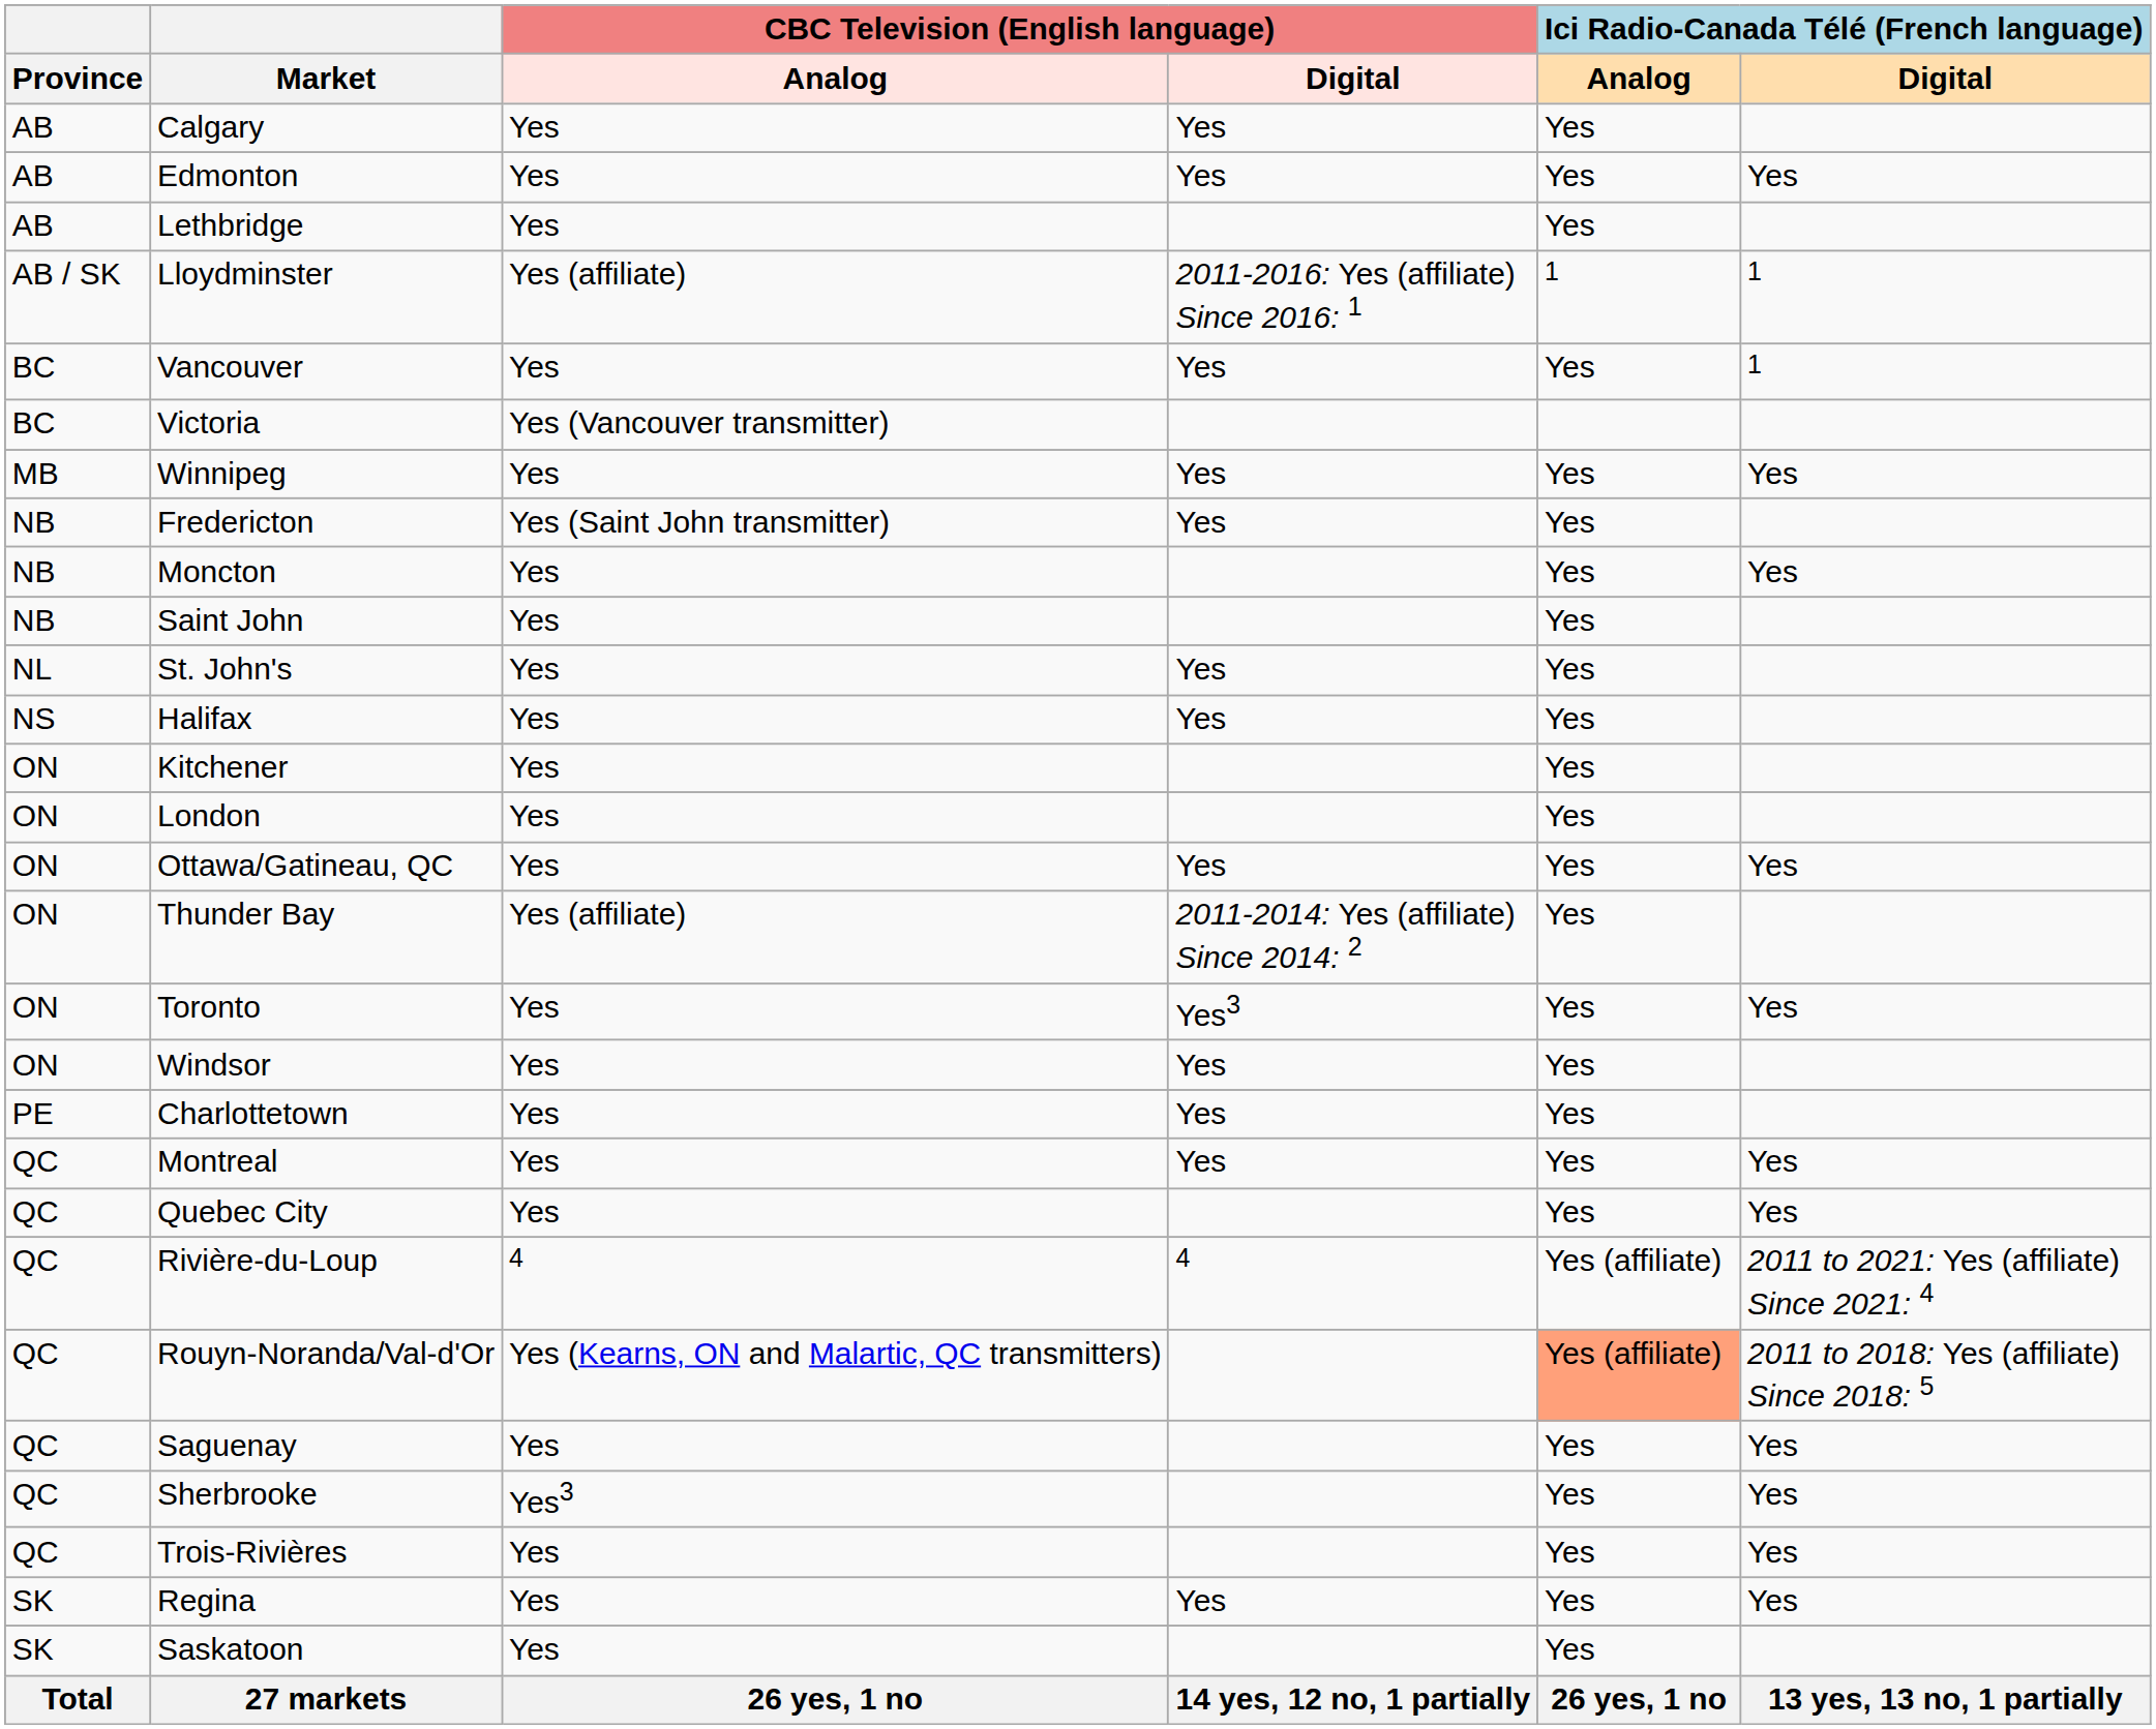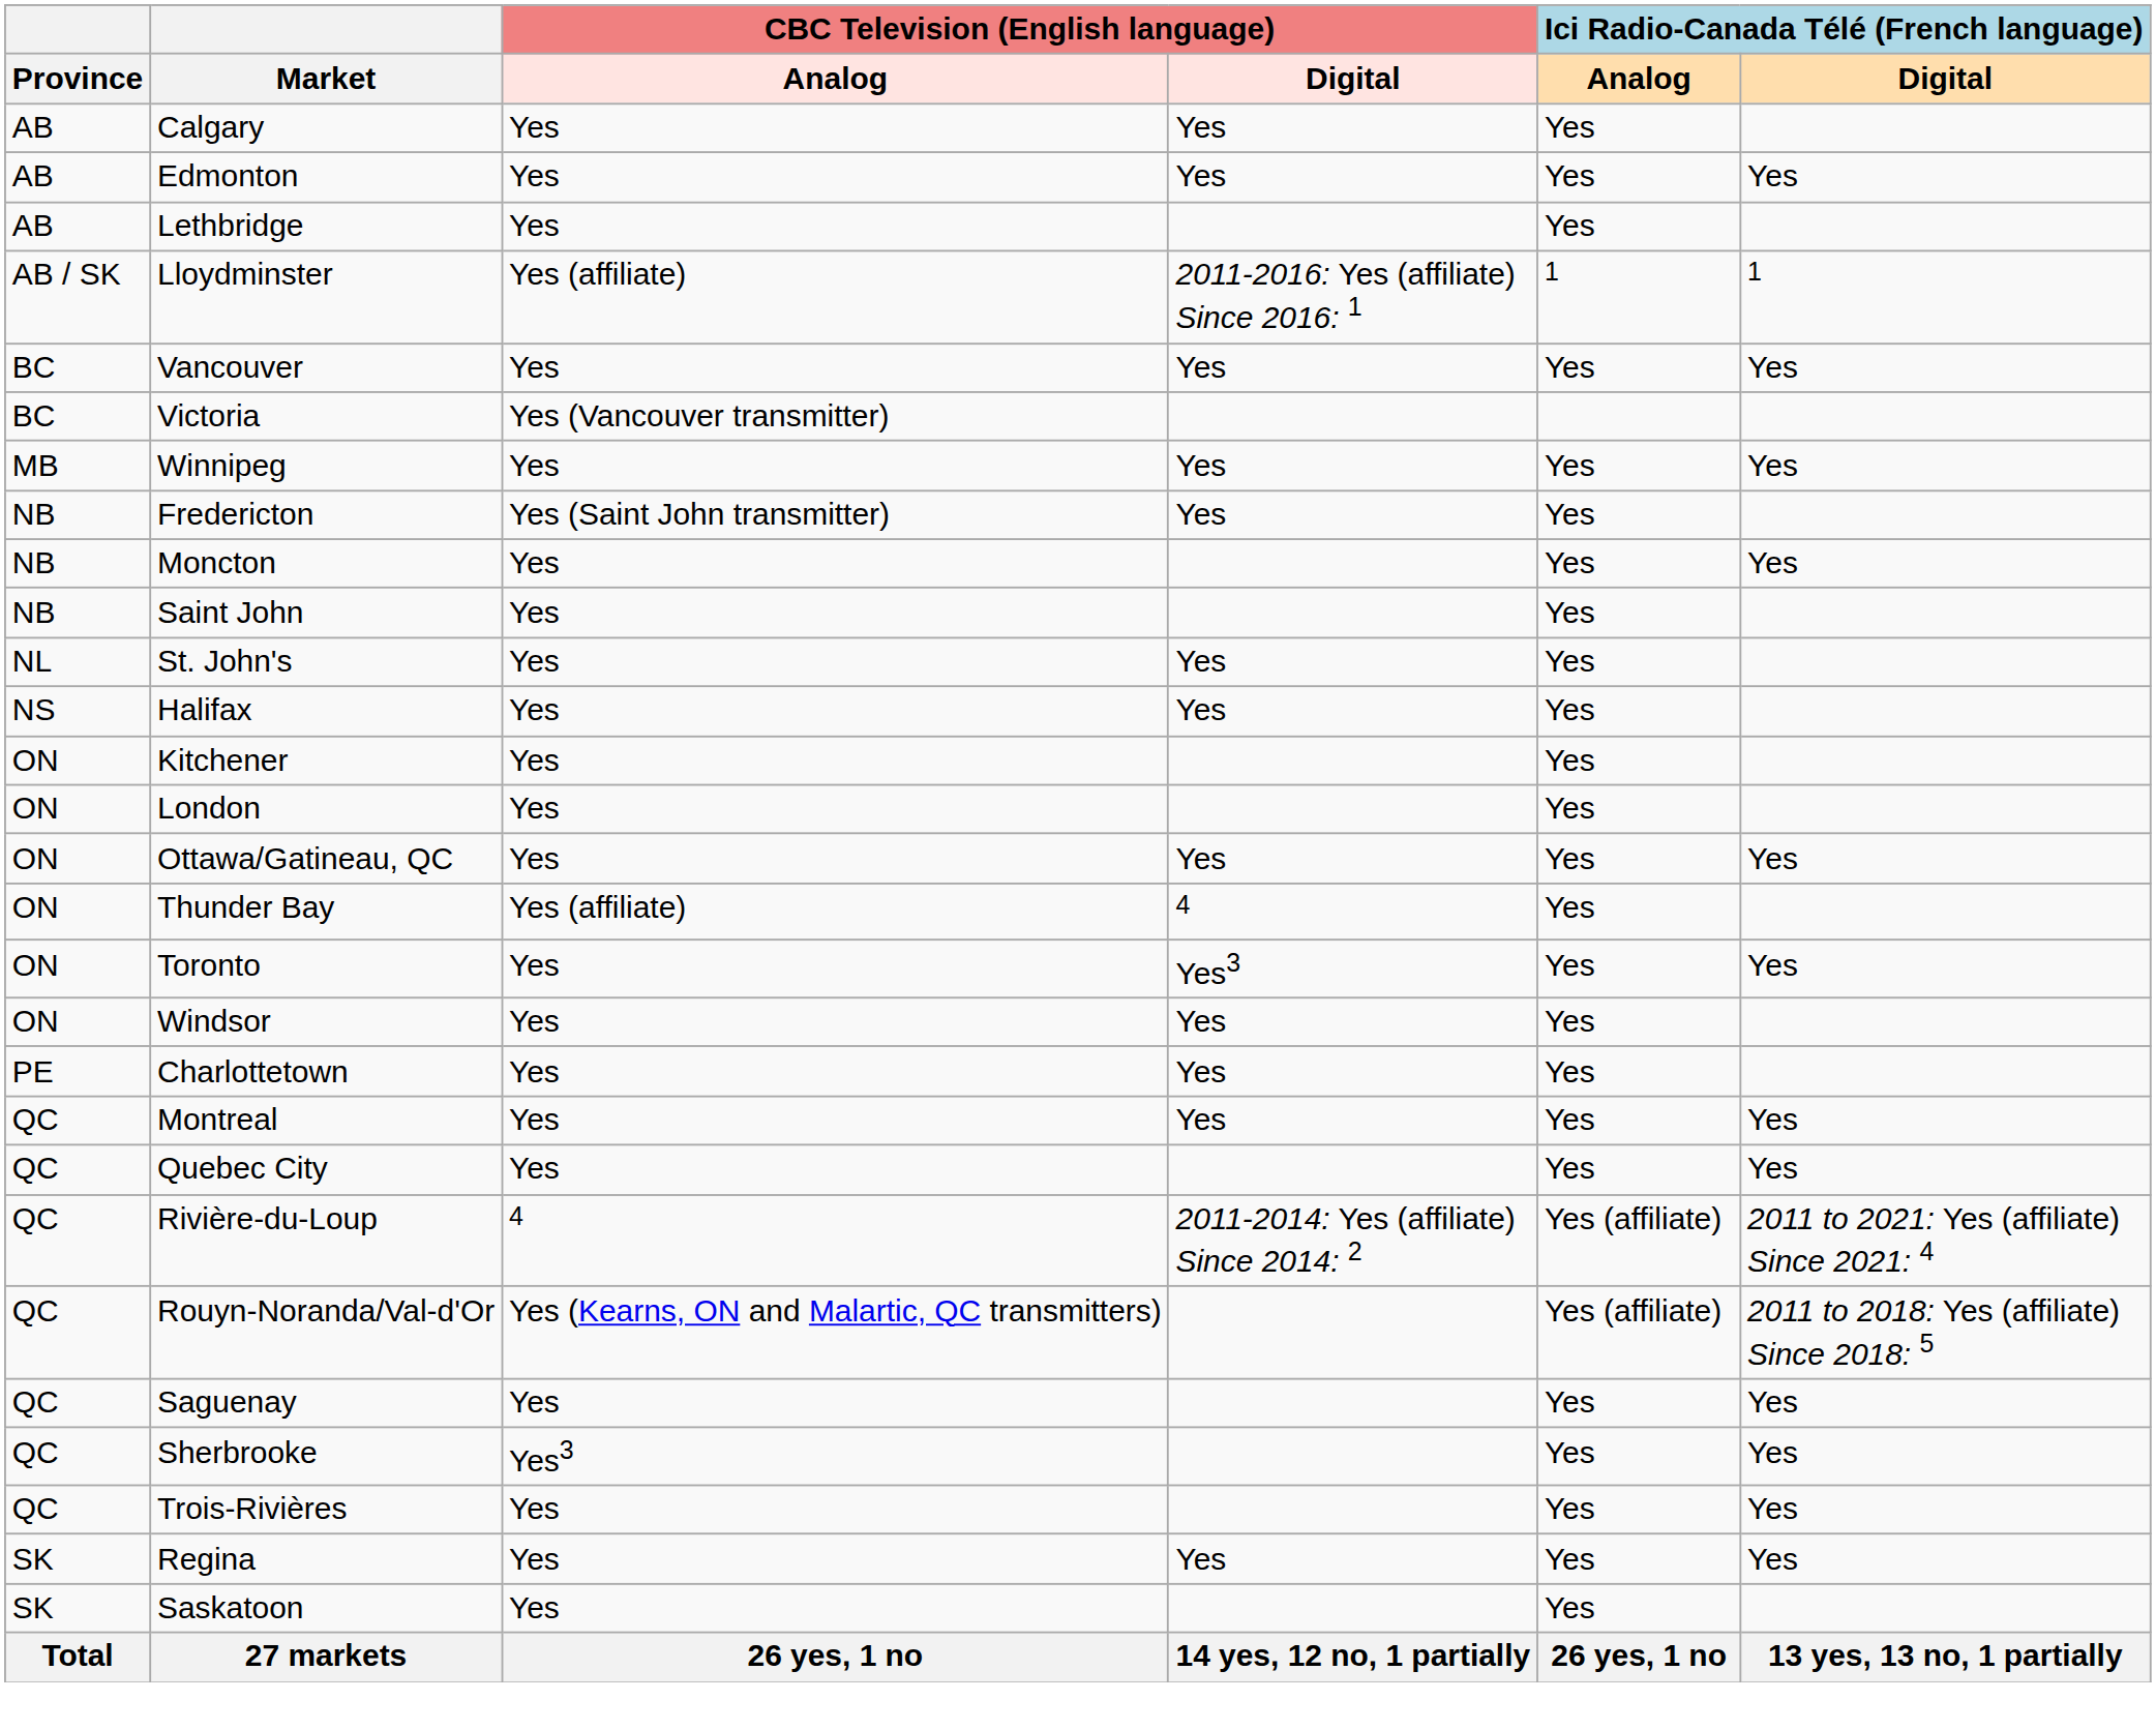Vancouver | Ici Radio-Canada Télé (French language) / Digital: 1 -> Yes
Thunder Bay | CBC Television (English language) / Digital: 2011-2014: Yes (affiliate) Since 2014: 2 -> 4
Rivière-du-Loup | CBC Television (English language) / Digital: 4 -> 2011-2014: Yes (affiliate) Since 2014: 2
Rouyn-Noranda/Val-d'Or | Ici Radio-Canada Télé (French language) / Analog: lightsalmon background -> no background
